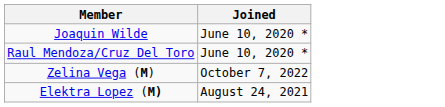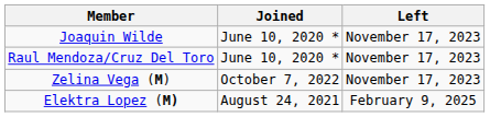+ column: Left | November 17, 2023 | November 17, 2023 | November 17, 2023 | February 9, 2025
